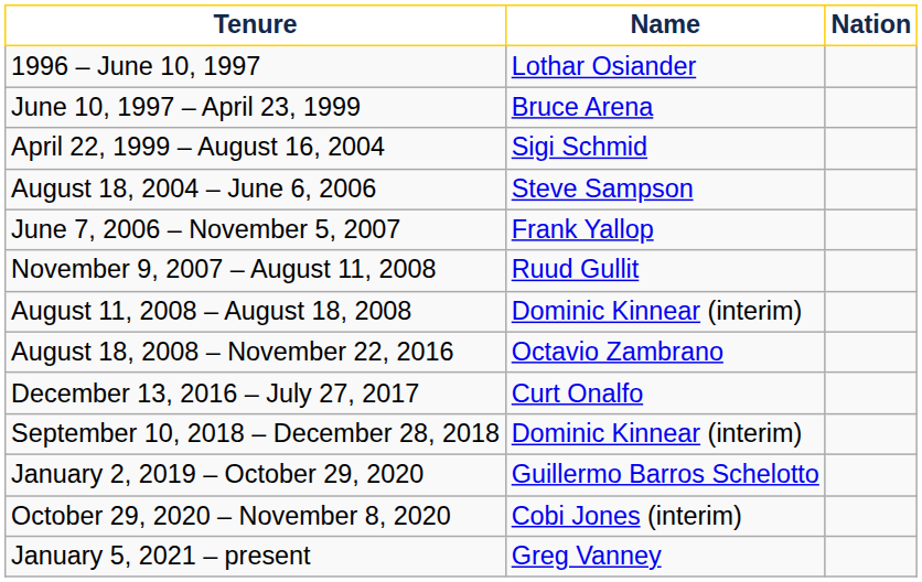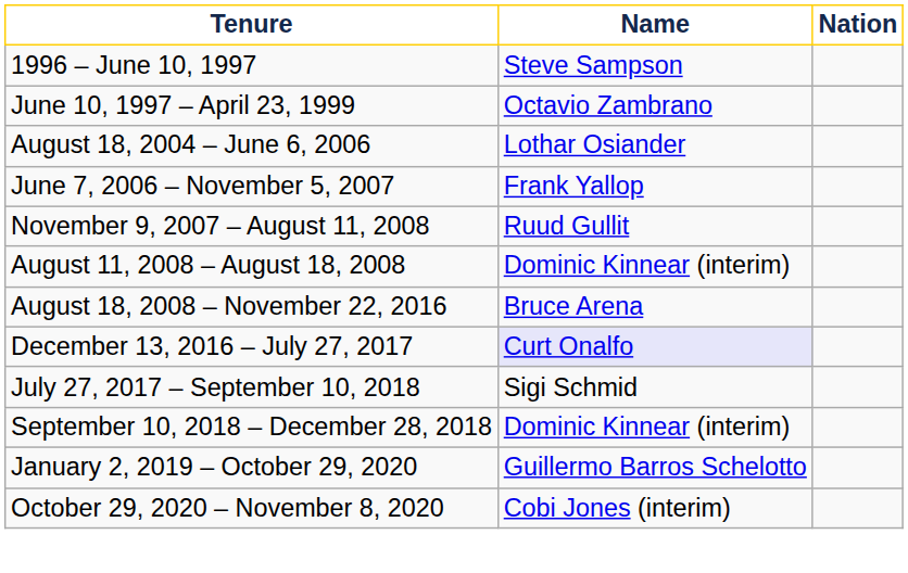1996 – June 10, 1997 | Name: Lothar Osiander -> Steve Sampson
June 10, 1997 – April 23, 1999 | Name: Bruce Arena -> Octavio Zambrano
- row: April 22, 1999 – August 16, 2004 | Sigi Schmid
August 18, 2004 – June 6, 2006 | Name: Steve Sampson -> Lothar Osiander
August 18, 2008 – November 22, 2016 | Name: Octavio Zambrano -> Bruce Arena
December 13, 2016 – July 27, 2017 | Name: no background -> lavender background
+ row: July 27, 2017 – September 10, 2018 | Sigi Schmid
- row: January 5, 2021 – present | Greg Vanney
